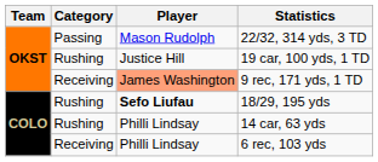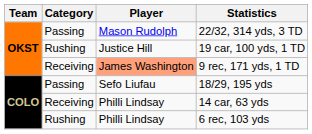18/29, 195 yds | Category: Rushing -> Passing
18/29, 195 yds | Player: bold -> normal
14 car, 63 yds | Category: Rushing -> Receiving
6 rec, 103 yds | Category: Receiving -> Rushing
